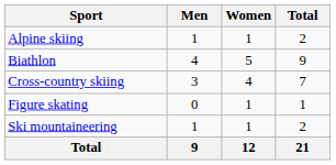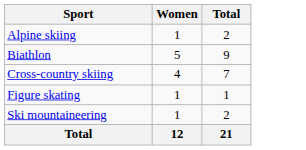- column: Men | 1 | 4 | 3 | 0 | 1 | 9
